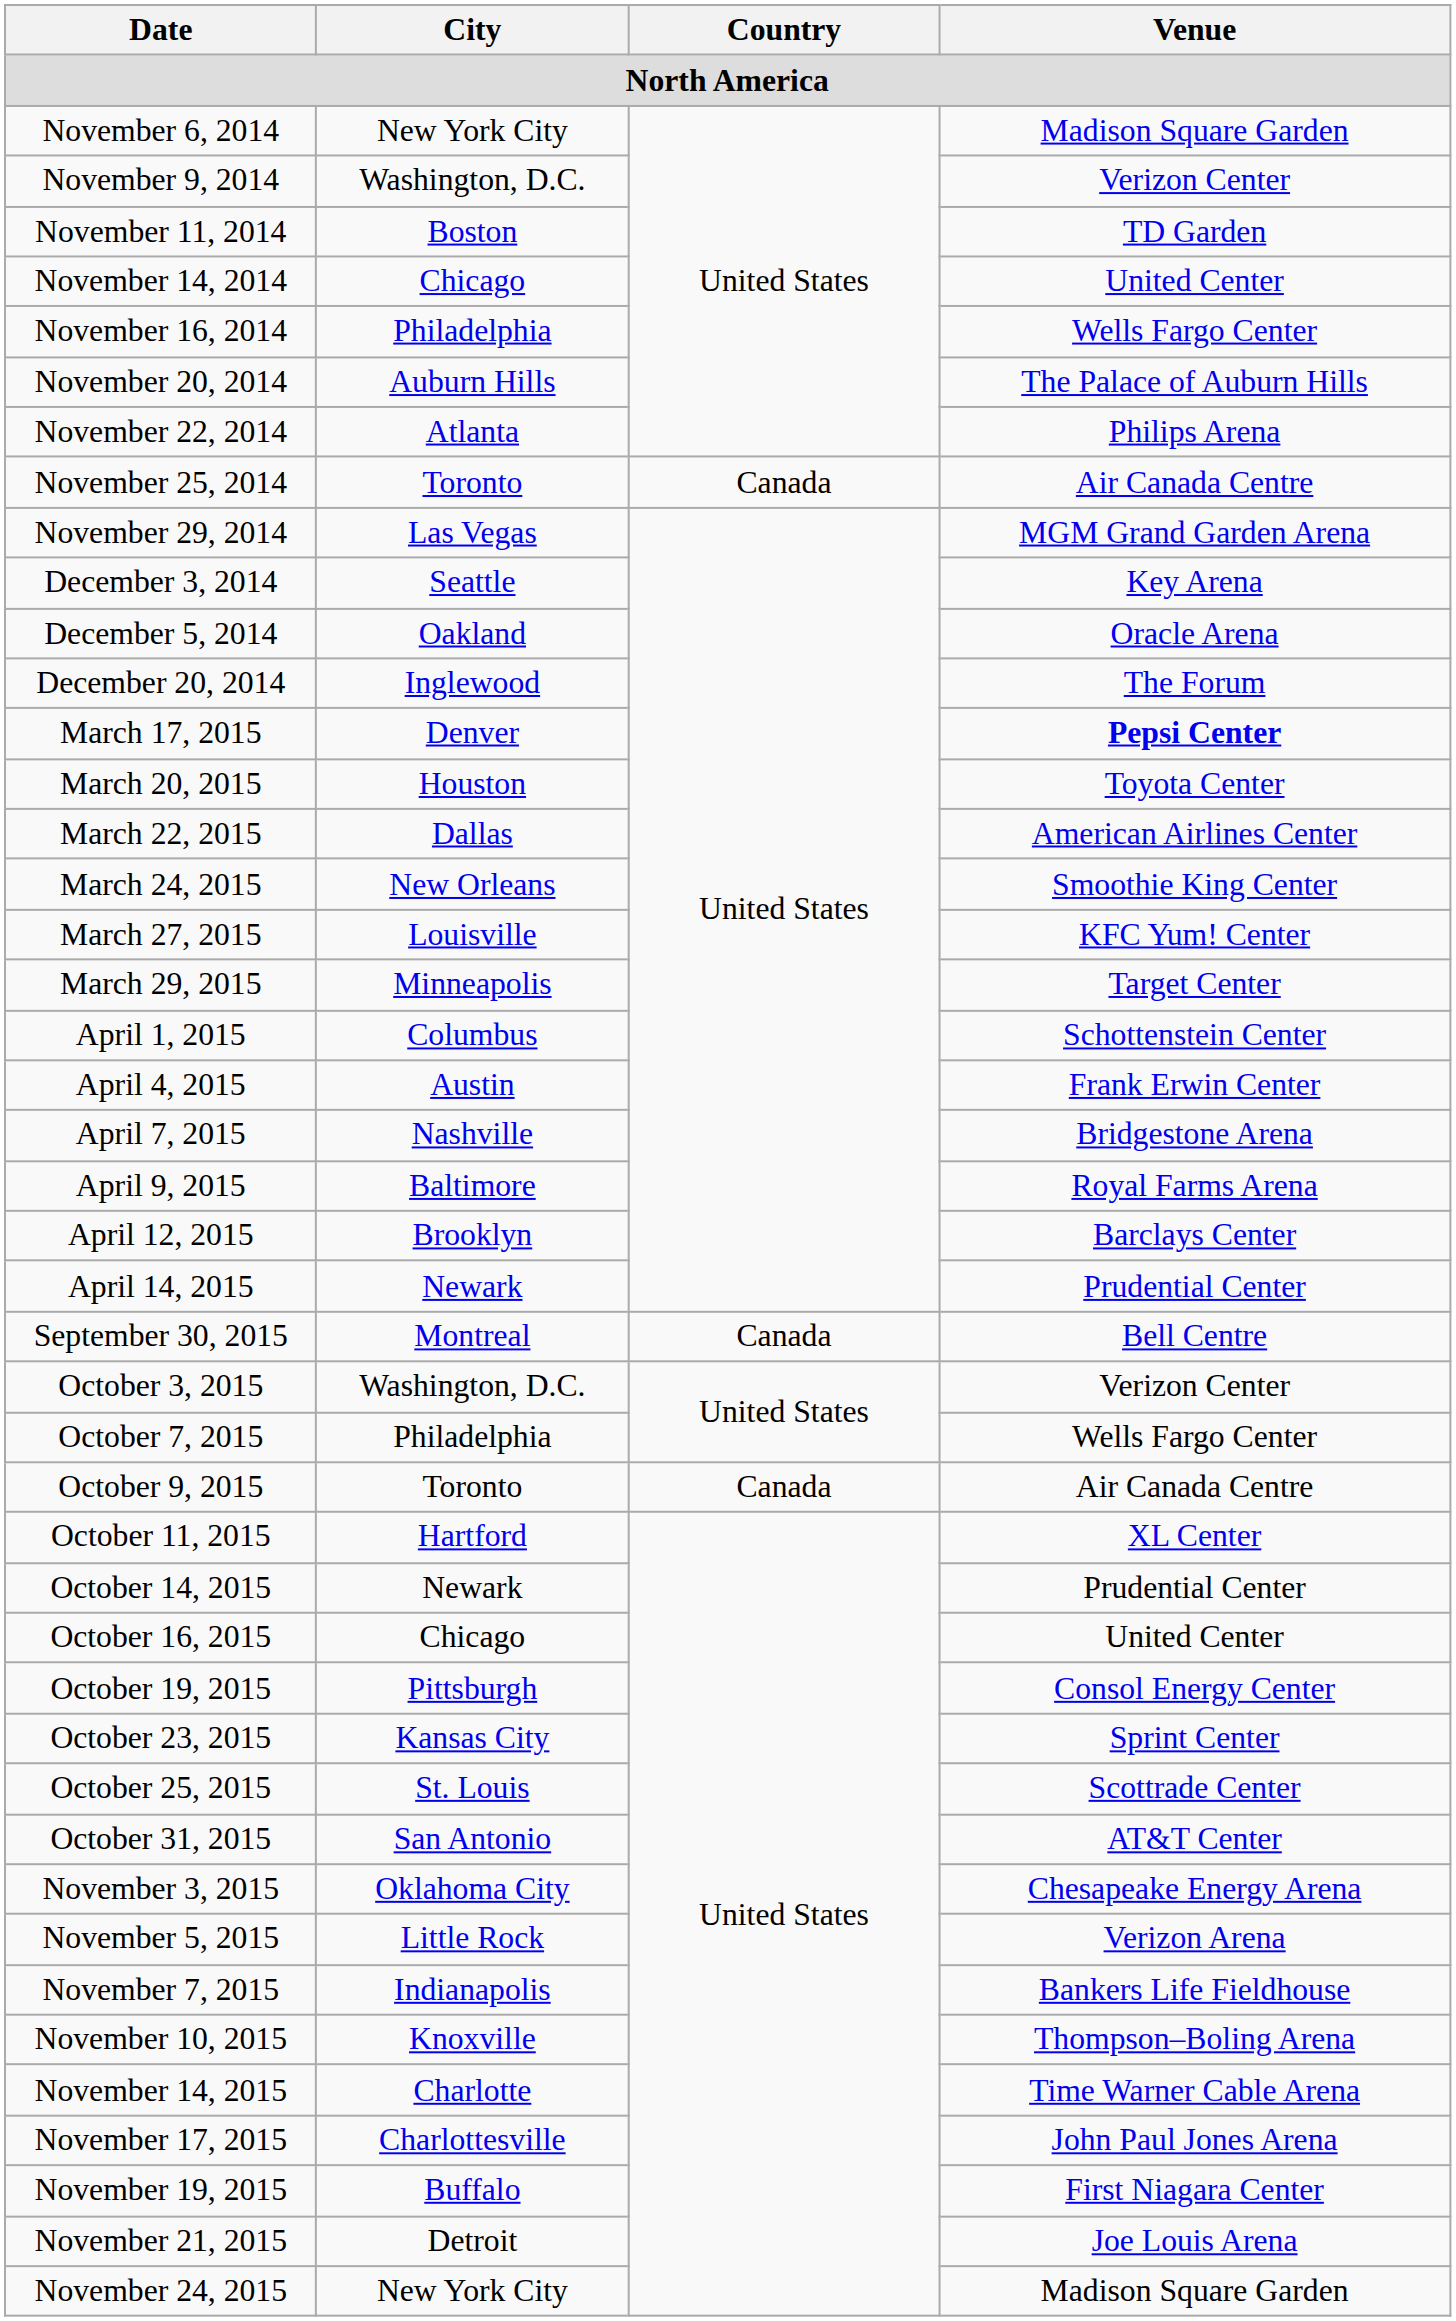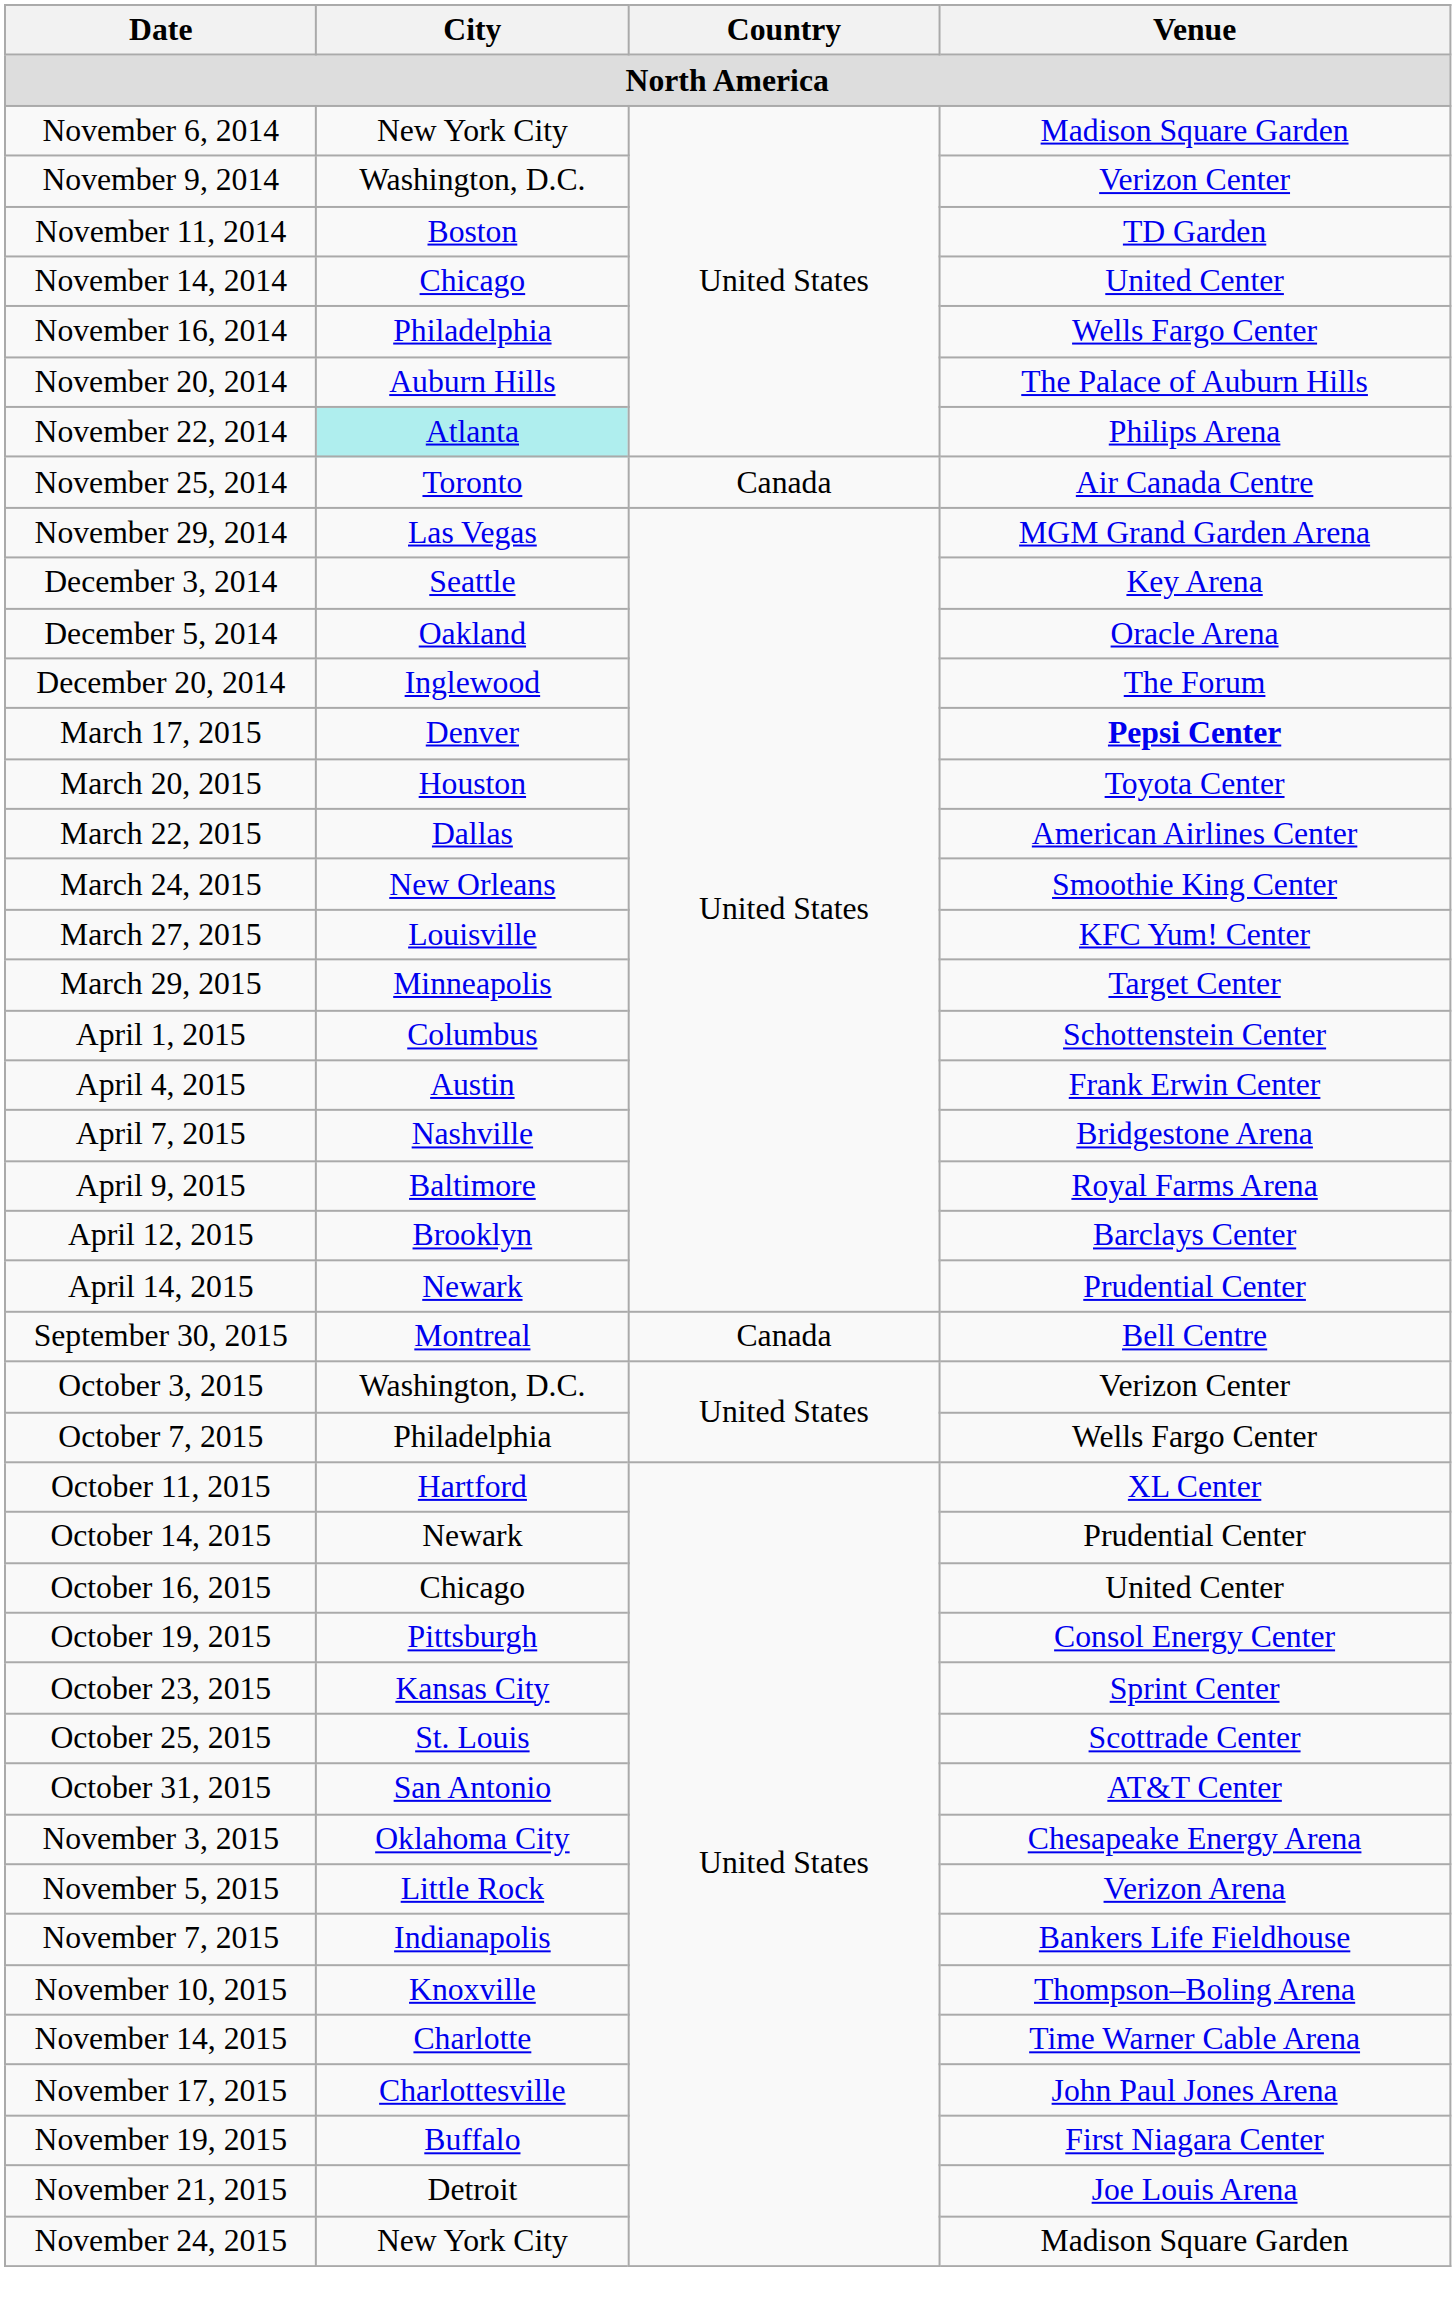November 22, 2014 | City: no background -> paleturquoise background
- row: October 9, 2015 | Toronto | Canada | Air Canada Centre
